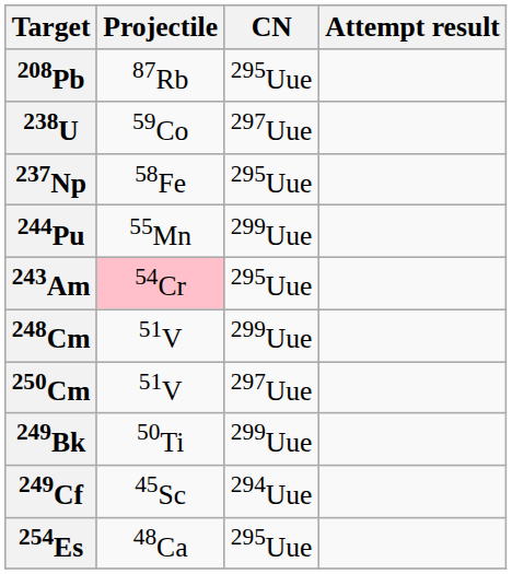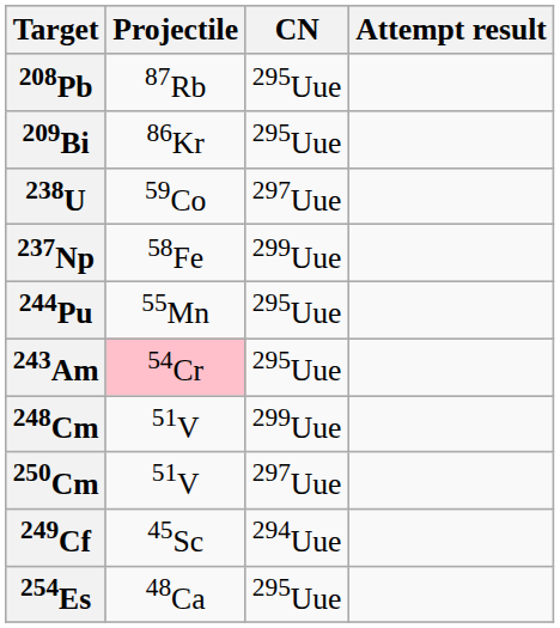+ row: 209Bi | 86Kr | 295Uue
237Np | CN: 295Uue -> 299Uue
244Pu | CN: 299Uue -> 295Uue
- row: 249Bk | 50Ti | 299Uue
